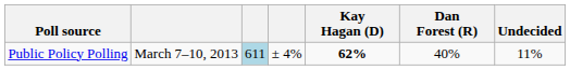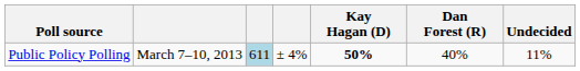Public Policy Polling | Kay Hagan (D): 62% -> 50%
